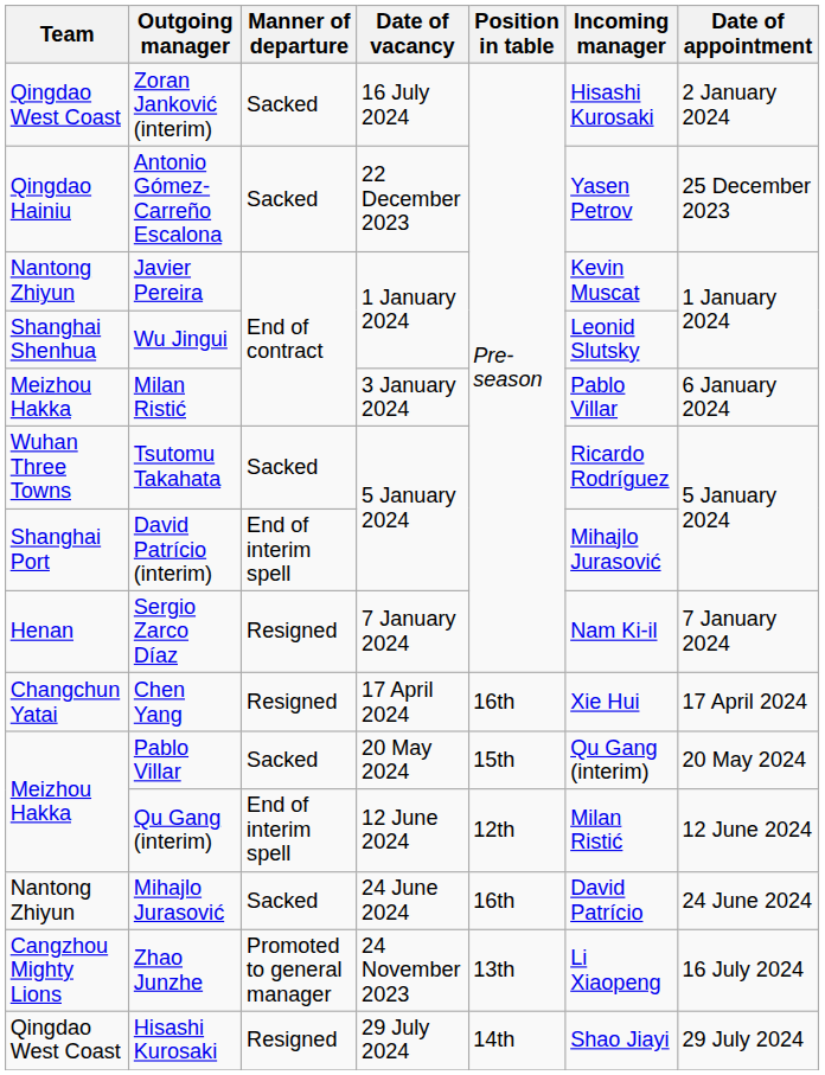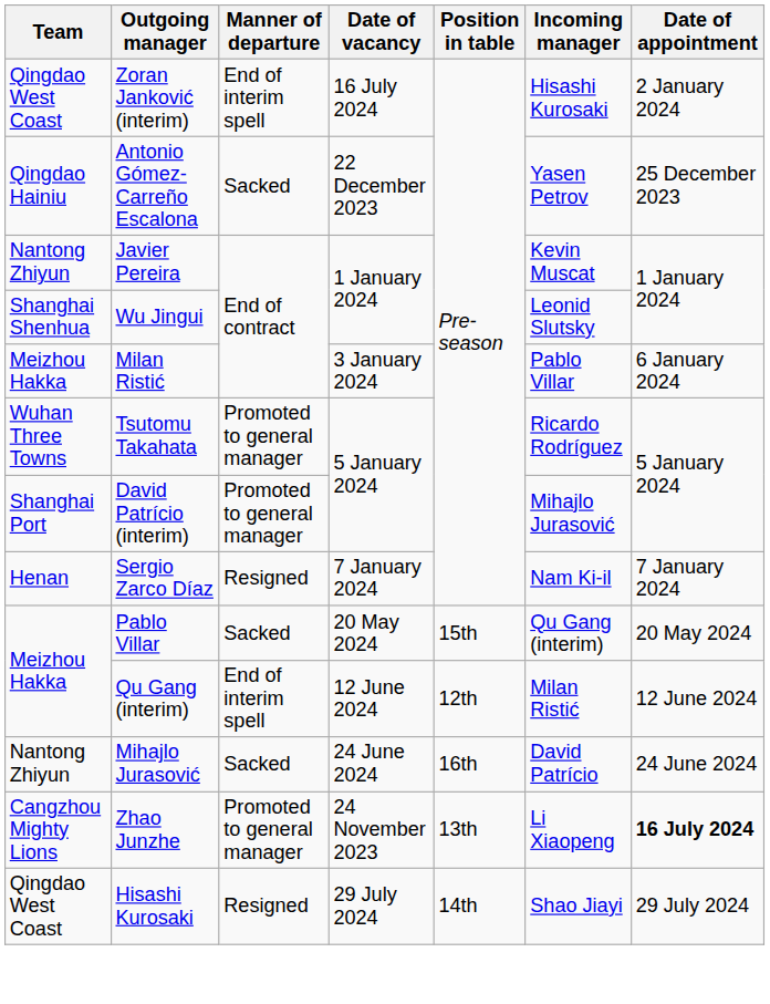Zoran Janković (interim) | Manner of departure: Sacked -> End of interim spell
Tsutomu Takahata | Manner of departure: Sacked -> Promoted to general manager
David Patrício (interim) | Manner of departure: End of interim spell -> Promoted to general manager
- row: Changchun Yatai | Chen Yang | Resigned | 17 April 2024 | 16th | Xie Hui | 17 April 2024
Zhao Junzhe | Date of appointment: normal -> bold
